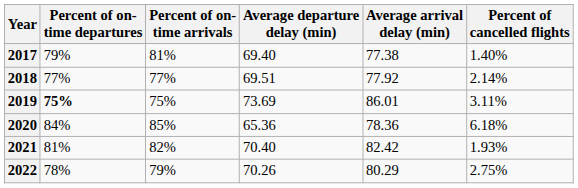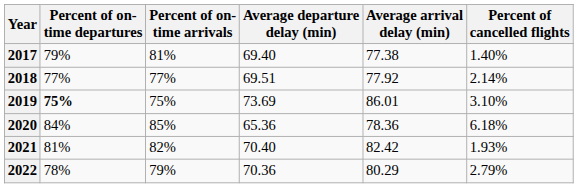2019 | Percent of cancelled flights: 3.11% -> 3.10%
2022 | Average departure delay (min): 70.26 -> 70.36
2022 | Percent of cancelled flights: 2.75% -> 2.79%
